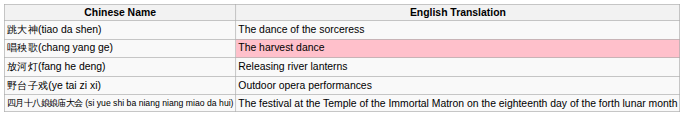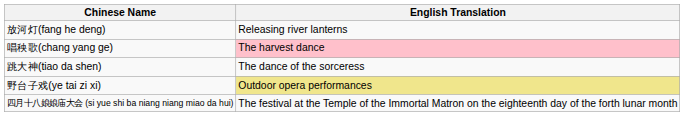rows swapped: 跳大神(tiao da shen) <-> 放河灯(fang he deng)
野台子戏(ye tai zi xi) | English Translation: no background -> khaki background
